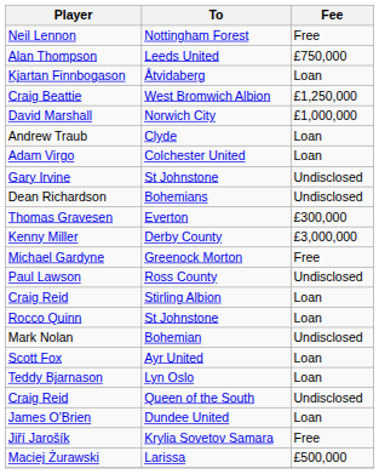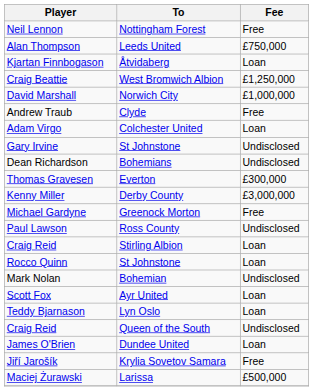Andrew Traub | Fee: Loan -> Free
